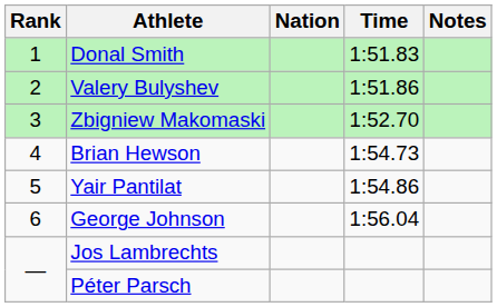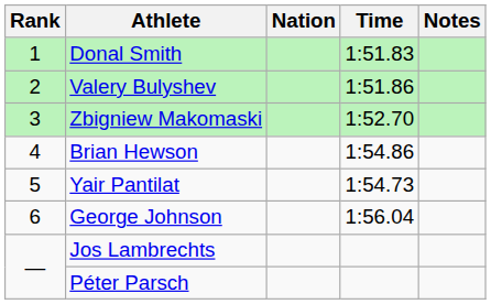Brian Hewson | Time: 1:54.73 -> 1:54.86
Yair Pantilat | Time: 1:54.86 -> 1:54.73
